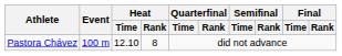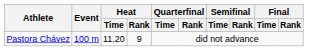Pastora Chávez | Heat / Time: 12.10 -> 11.20
Pastora Chávez | Heat / Rank: 8 -> 9
